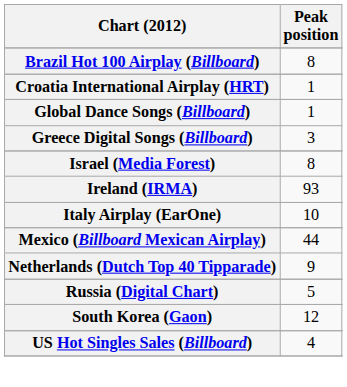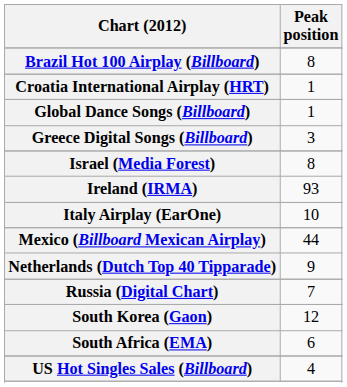Russia (Digital Chart) | Peak position: 5 -> 7
+ row: South Africa (EMA) | 6
